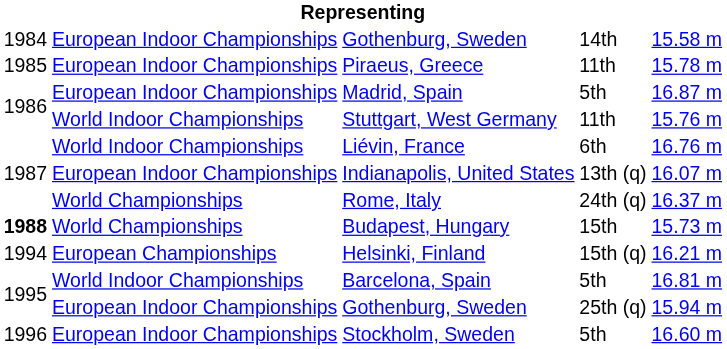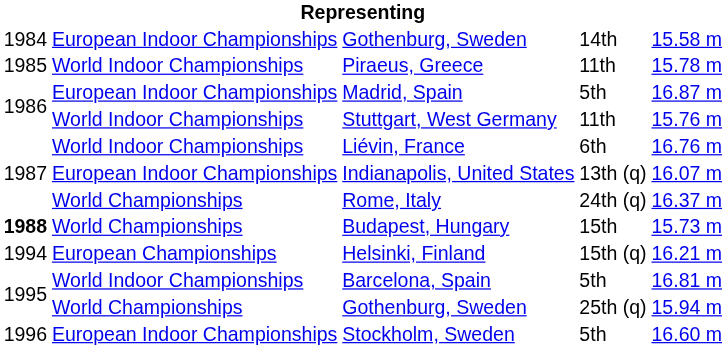Piraeus, Greece | column 2: European Indoor Championships -> World Indoor Championships
Gothenburg, Sweden / 25th (q) | column 2: European Indoor Championships -> World Championships
